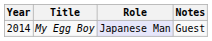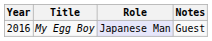My Egg Boy | Year: 2014 -> 2016
